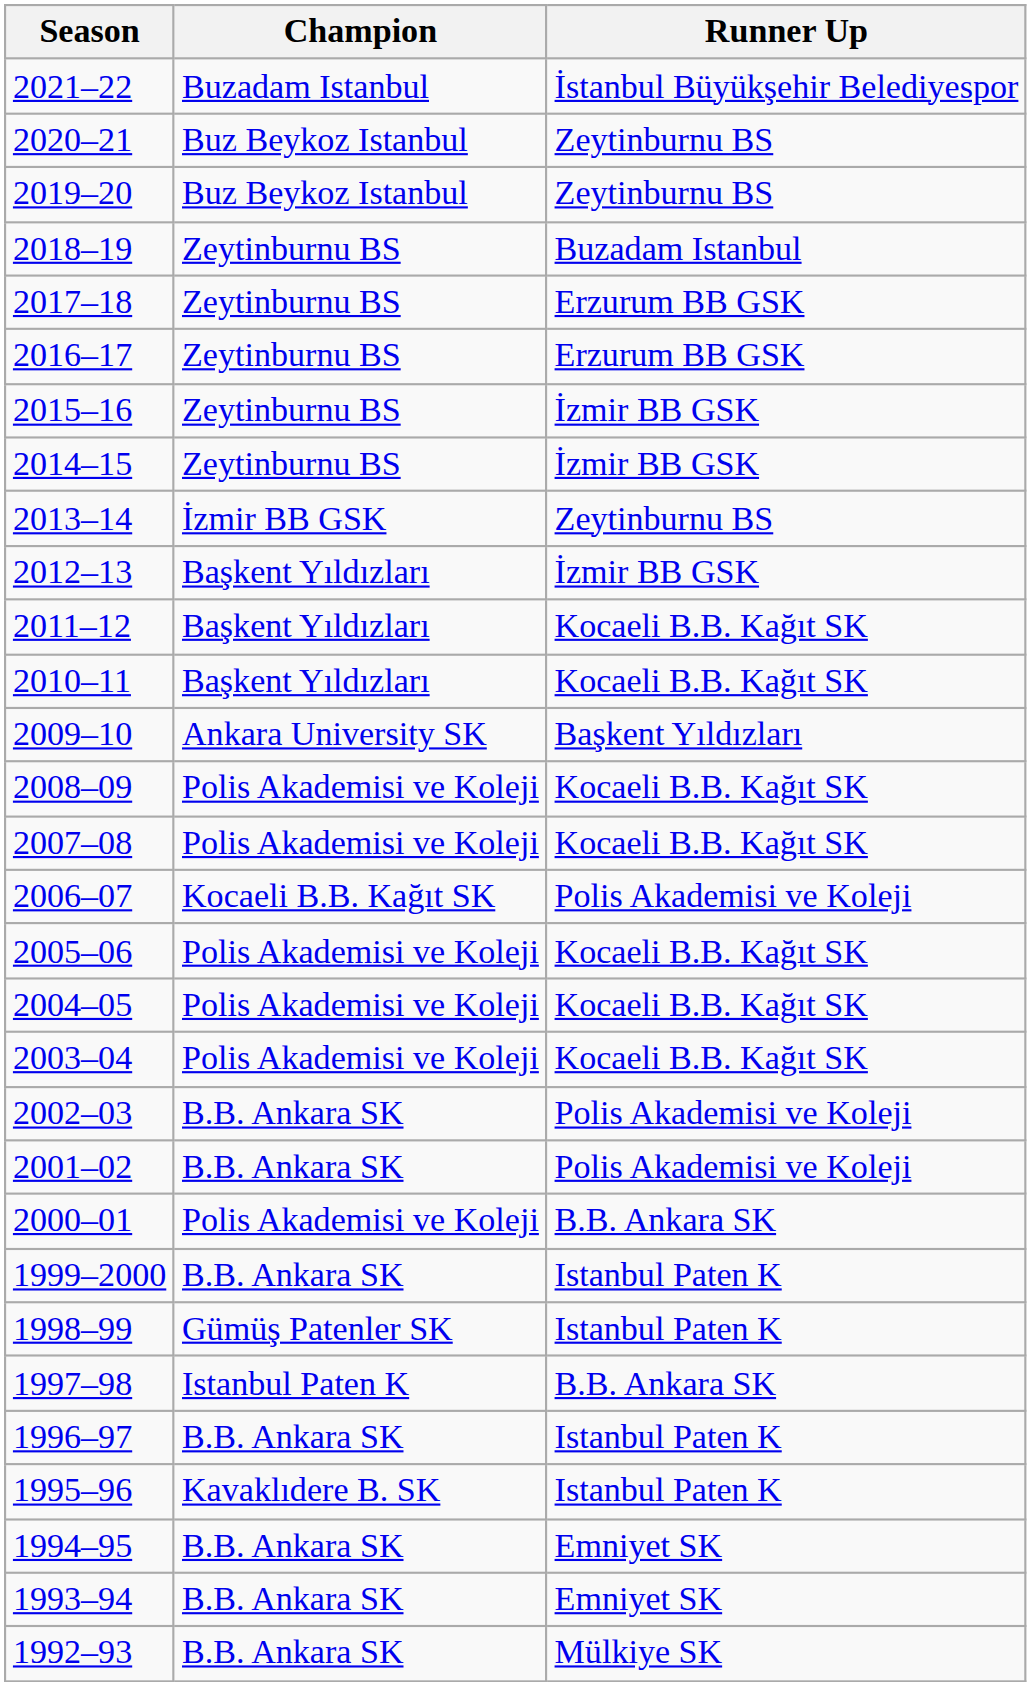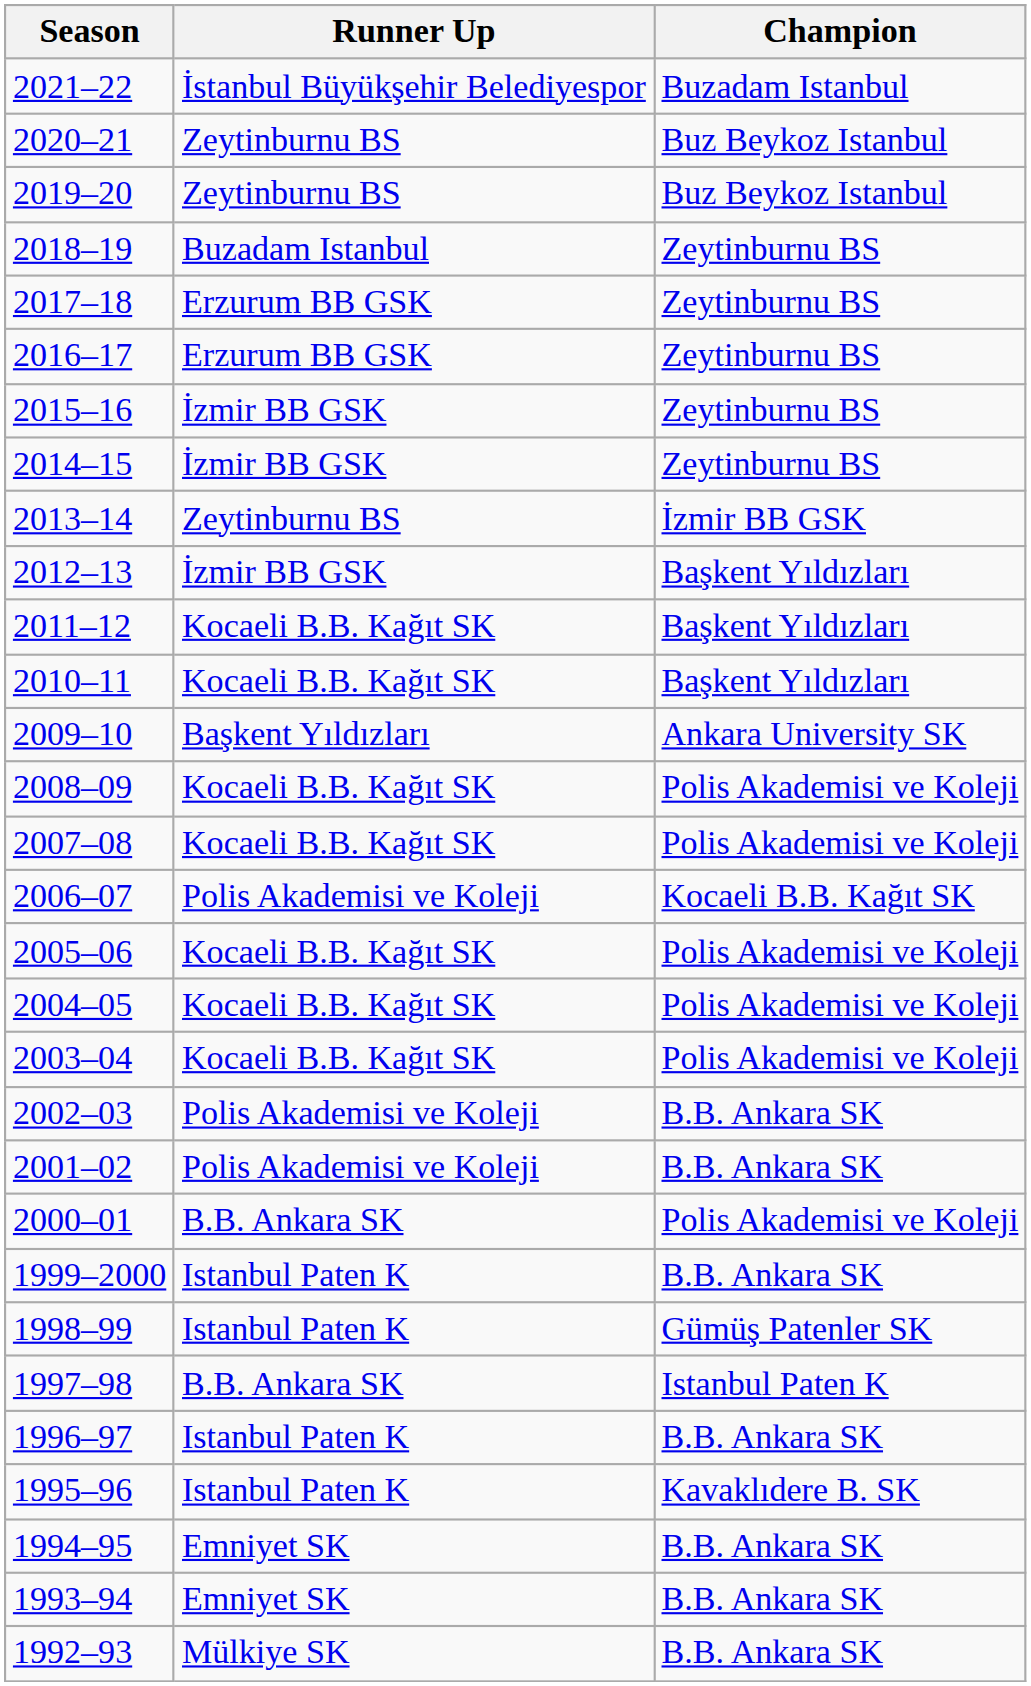columns swapped: Champion <-> Runner Up
